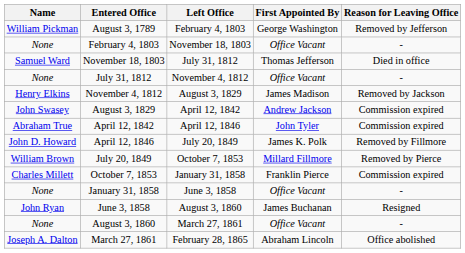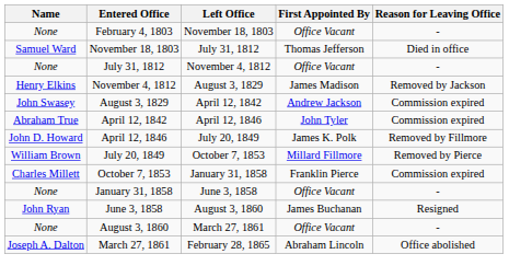- row: William Pickman | August 3, 1789 | February 4, 1803 | George Washington | Removed by Jefferson
